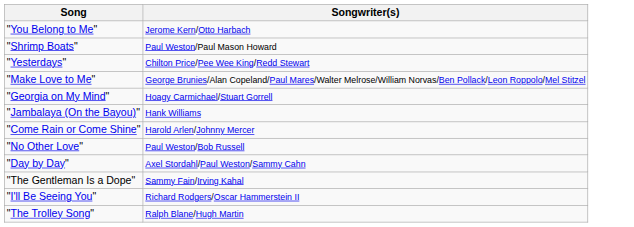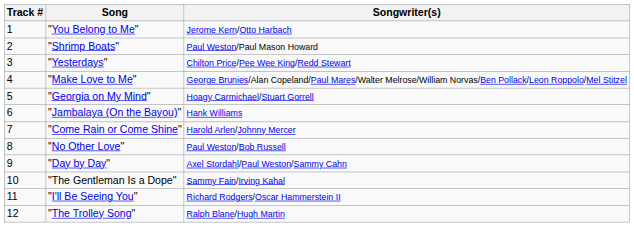+ column: Track # | 1 | 2 | 3 | 4 | 5 | 6 | 7 | 8 | 9 | 10 | 11 | 12
